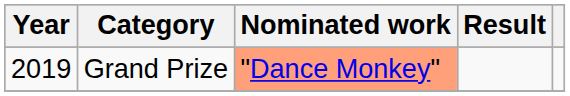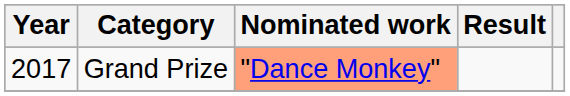Grand Prize | Year: 2019 -> 2017
